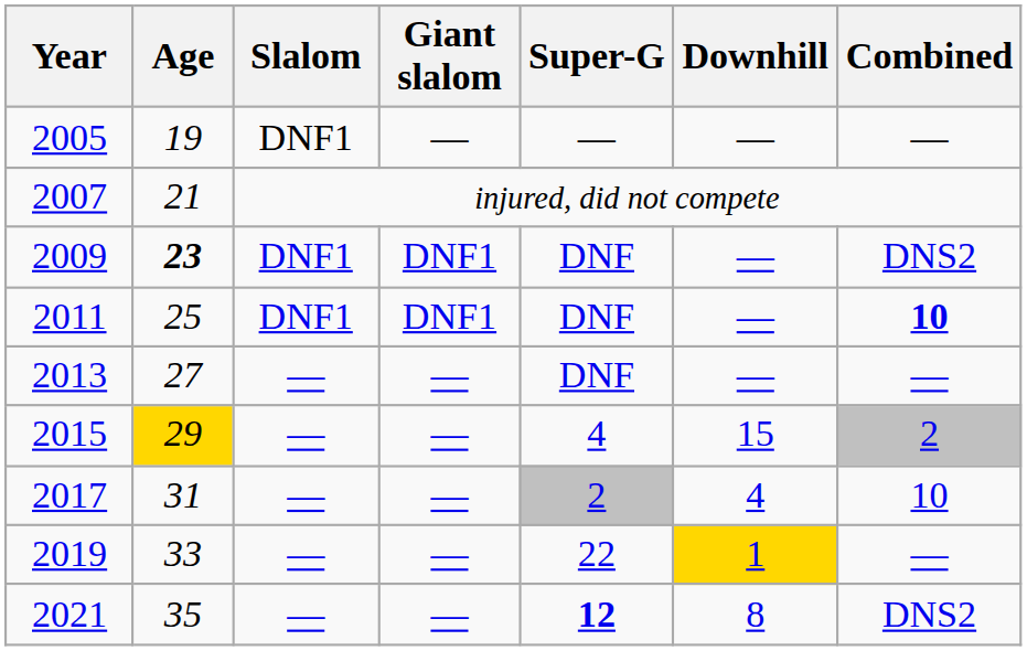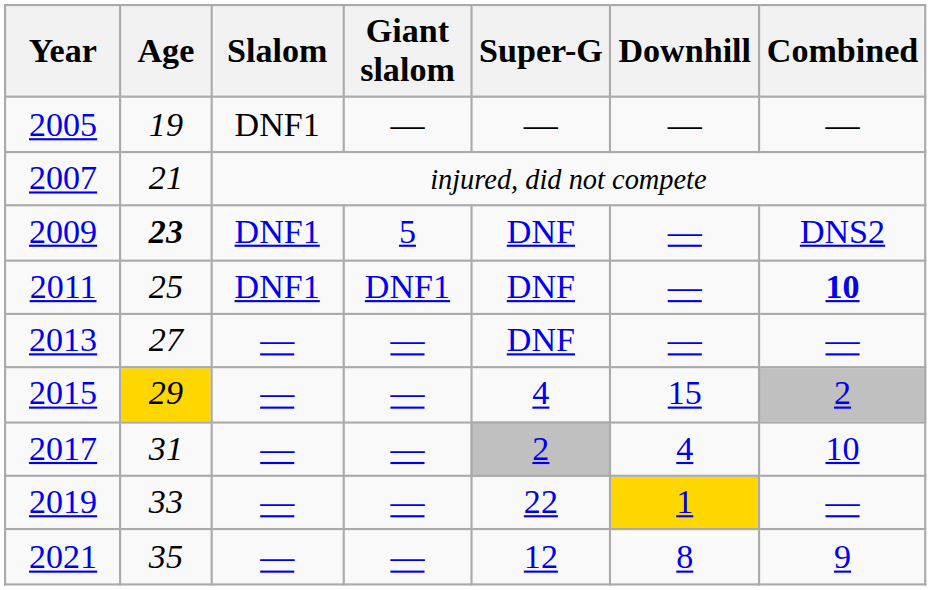2009 | Giant slalom: DNF1 -> 5
2021 | Super-G: bold -> normal
2021 | Combined: DNS2 -> 9
